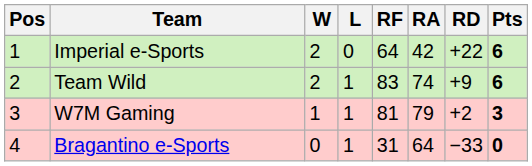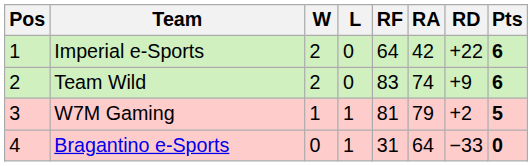Team Wild | L: 1 -> 0
W7M Gaming | Pts: 3 -> 5
